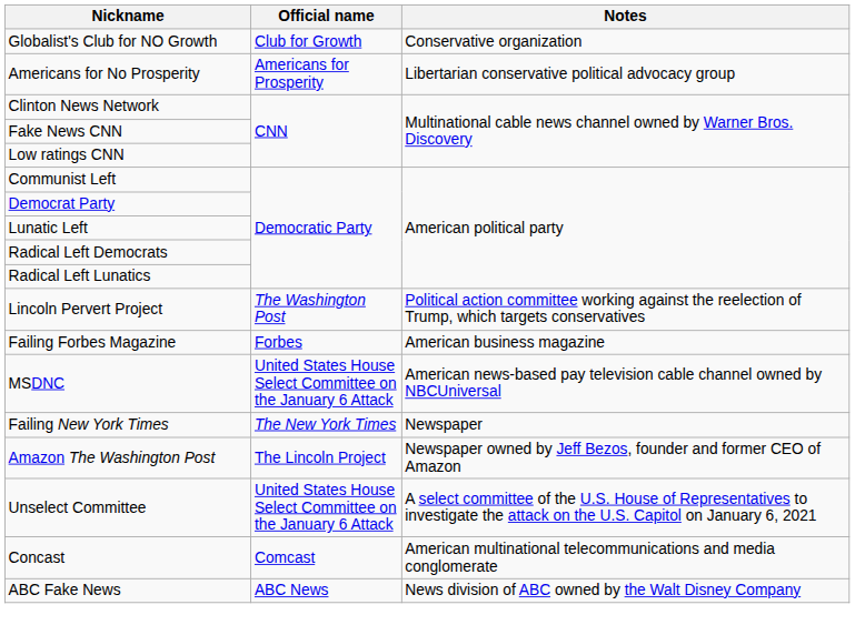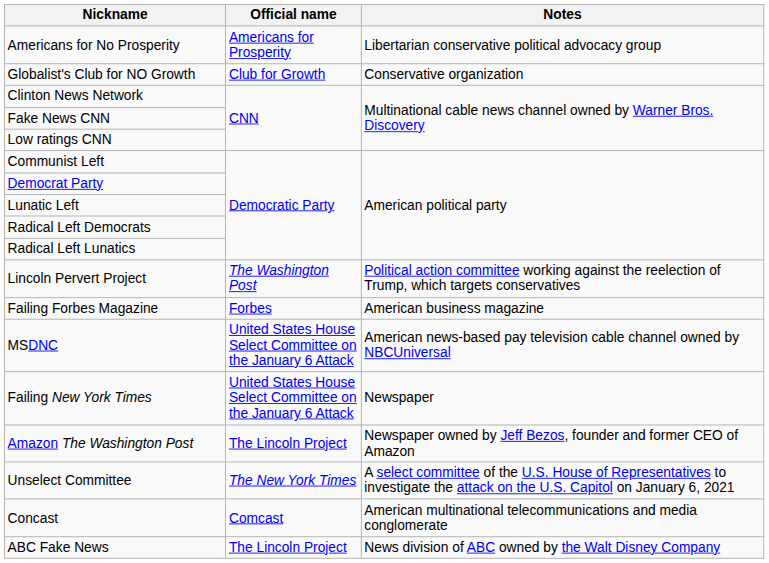rows swapped: Americans for No Prosperity <-> Globalist's Club for NO Growth
Failing New York Times | Official name: The New York Times -> United States House Select Committee on the January 6 Attack
Unselect Committee | Official name: United States House Select Committee on the January 6 Attack -> The New York Times
ABC Fake News | Official name: ABC News -> The Lincoln Project
